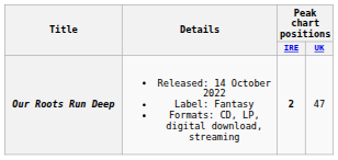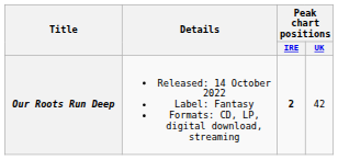Our Roots Run Deep | Peak chart positions / UK: 47 -> 42
